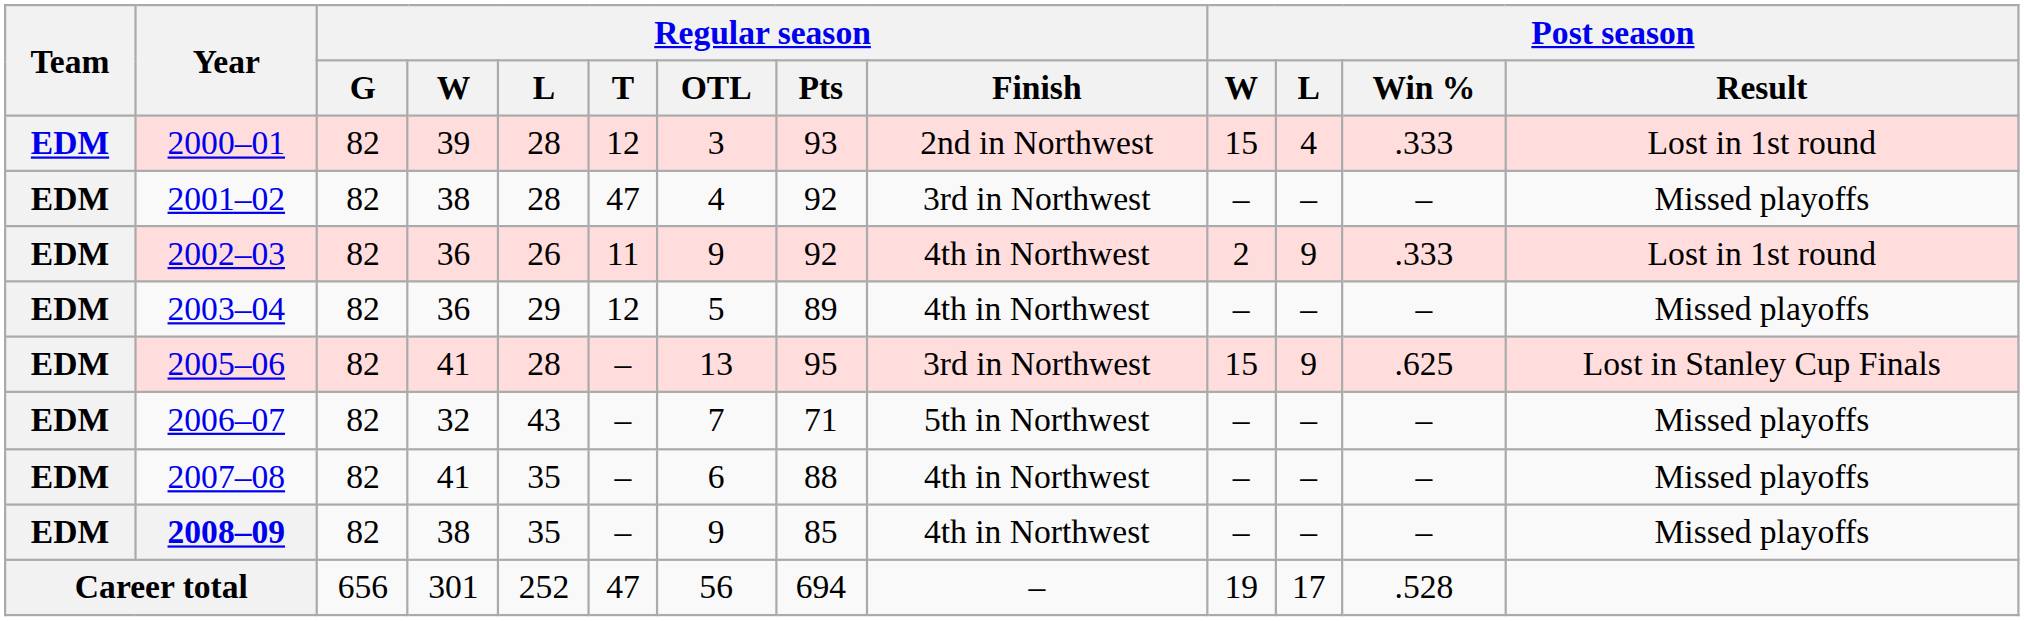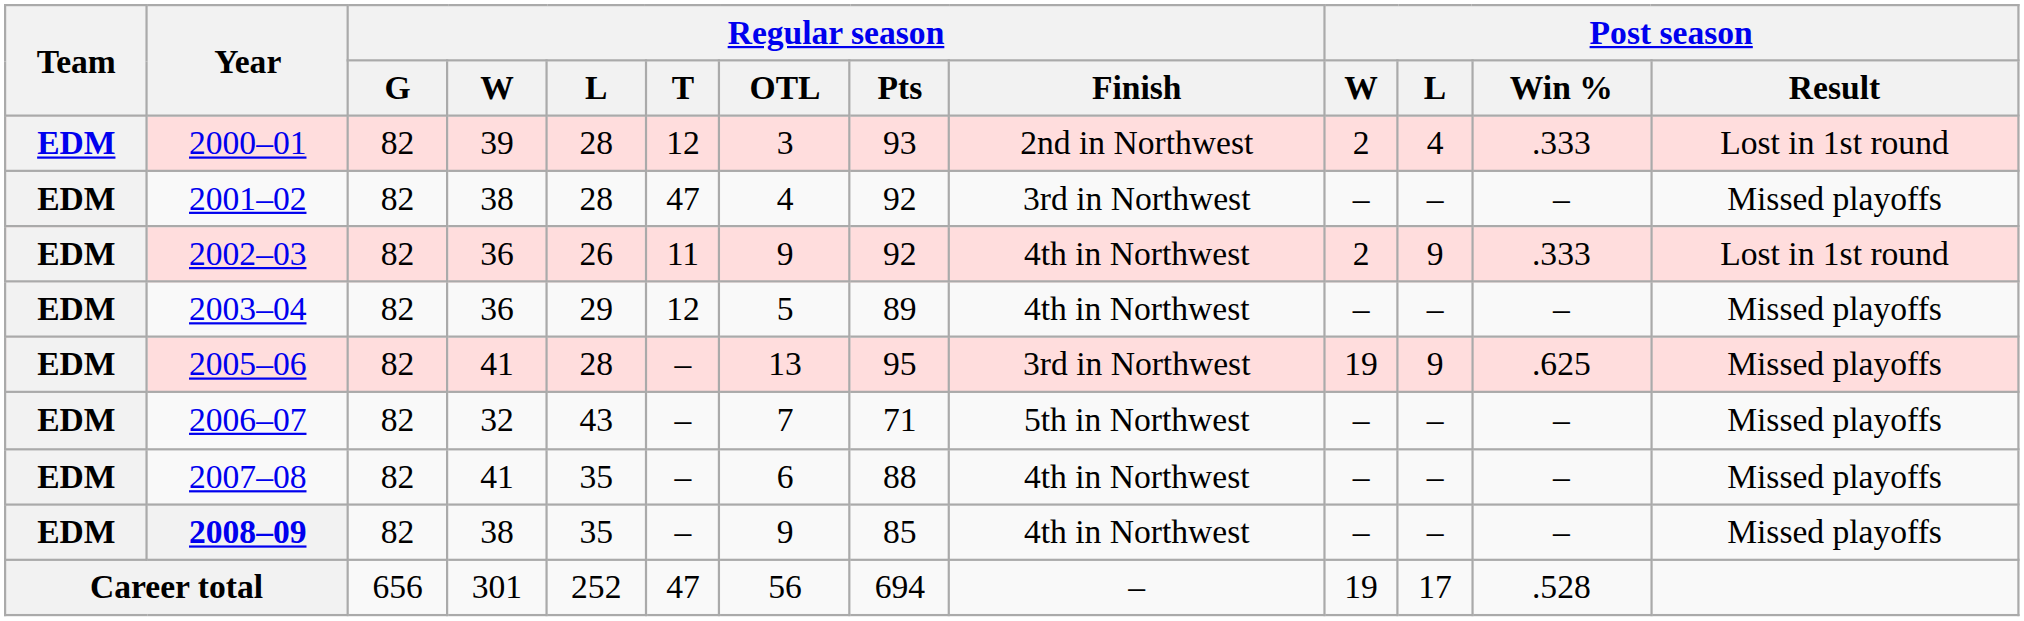2000–01 | Post season / W: 15 -> 2
2005–06 | Post season / W: 15 -> 19
2005–06 | Post season / Result: Lost in Stanley Cup Finals -> Missed playoffs
